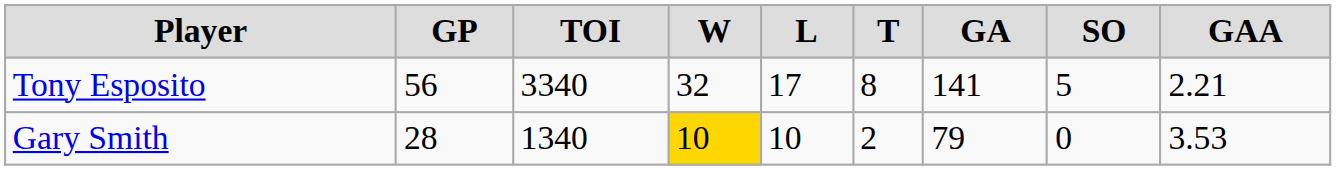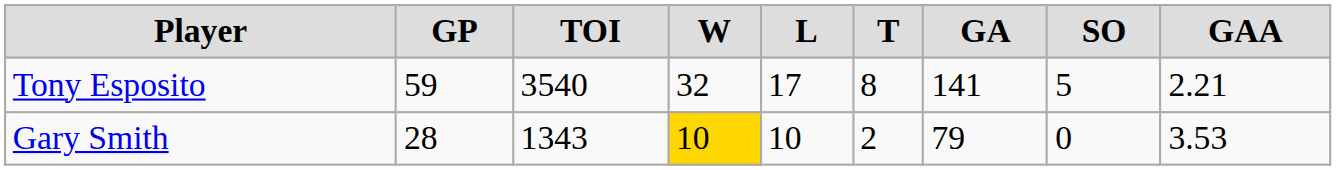Tony Esposito | GP: 56 -> 59
Tony Esposito | TOI: 3340 -> 3540
Gary Smith | TOI: 1340 -> 1343
